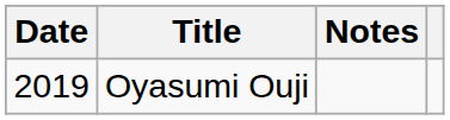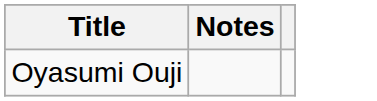- column: Date | 2019
